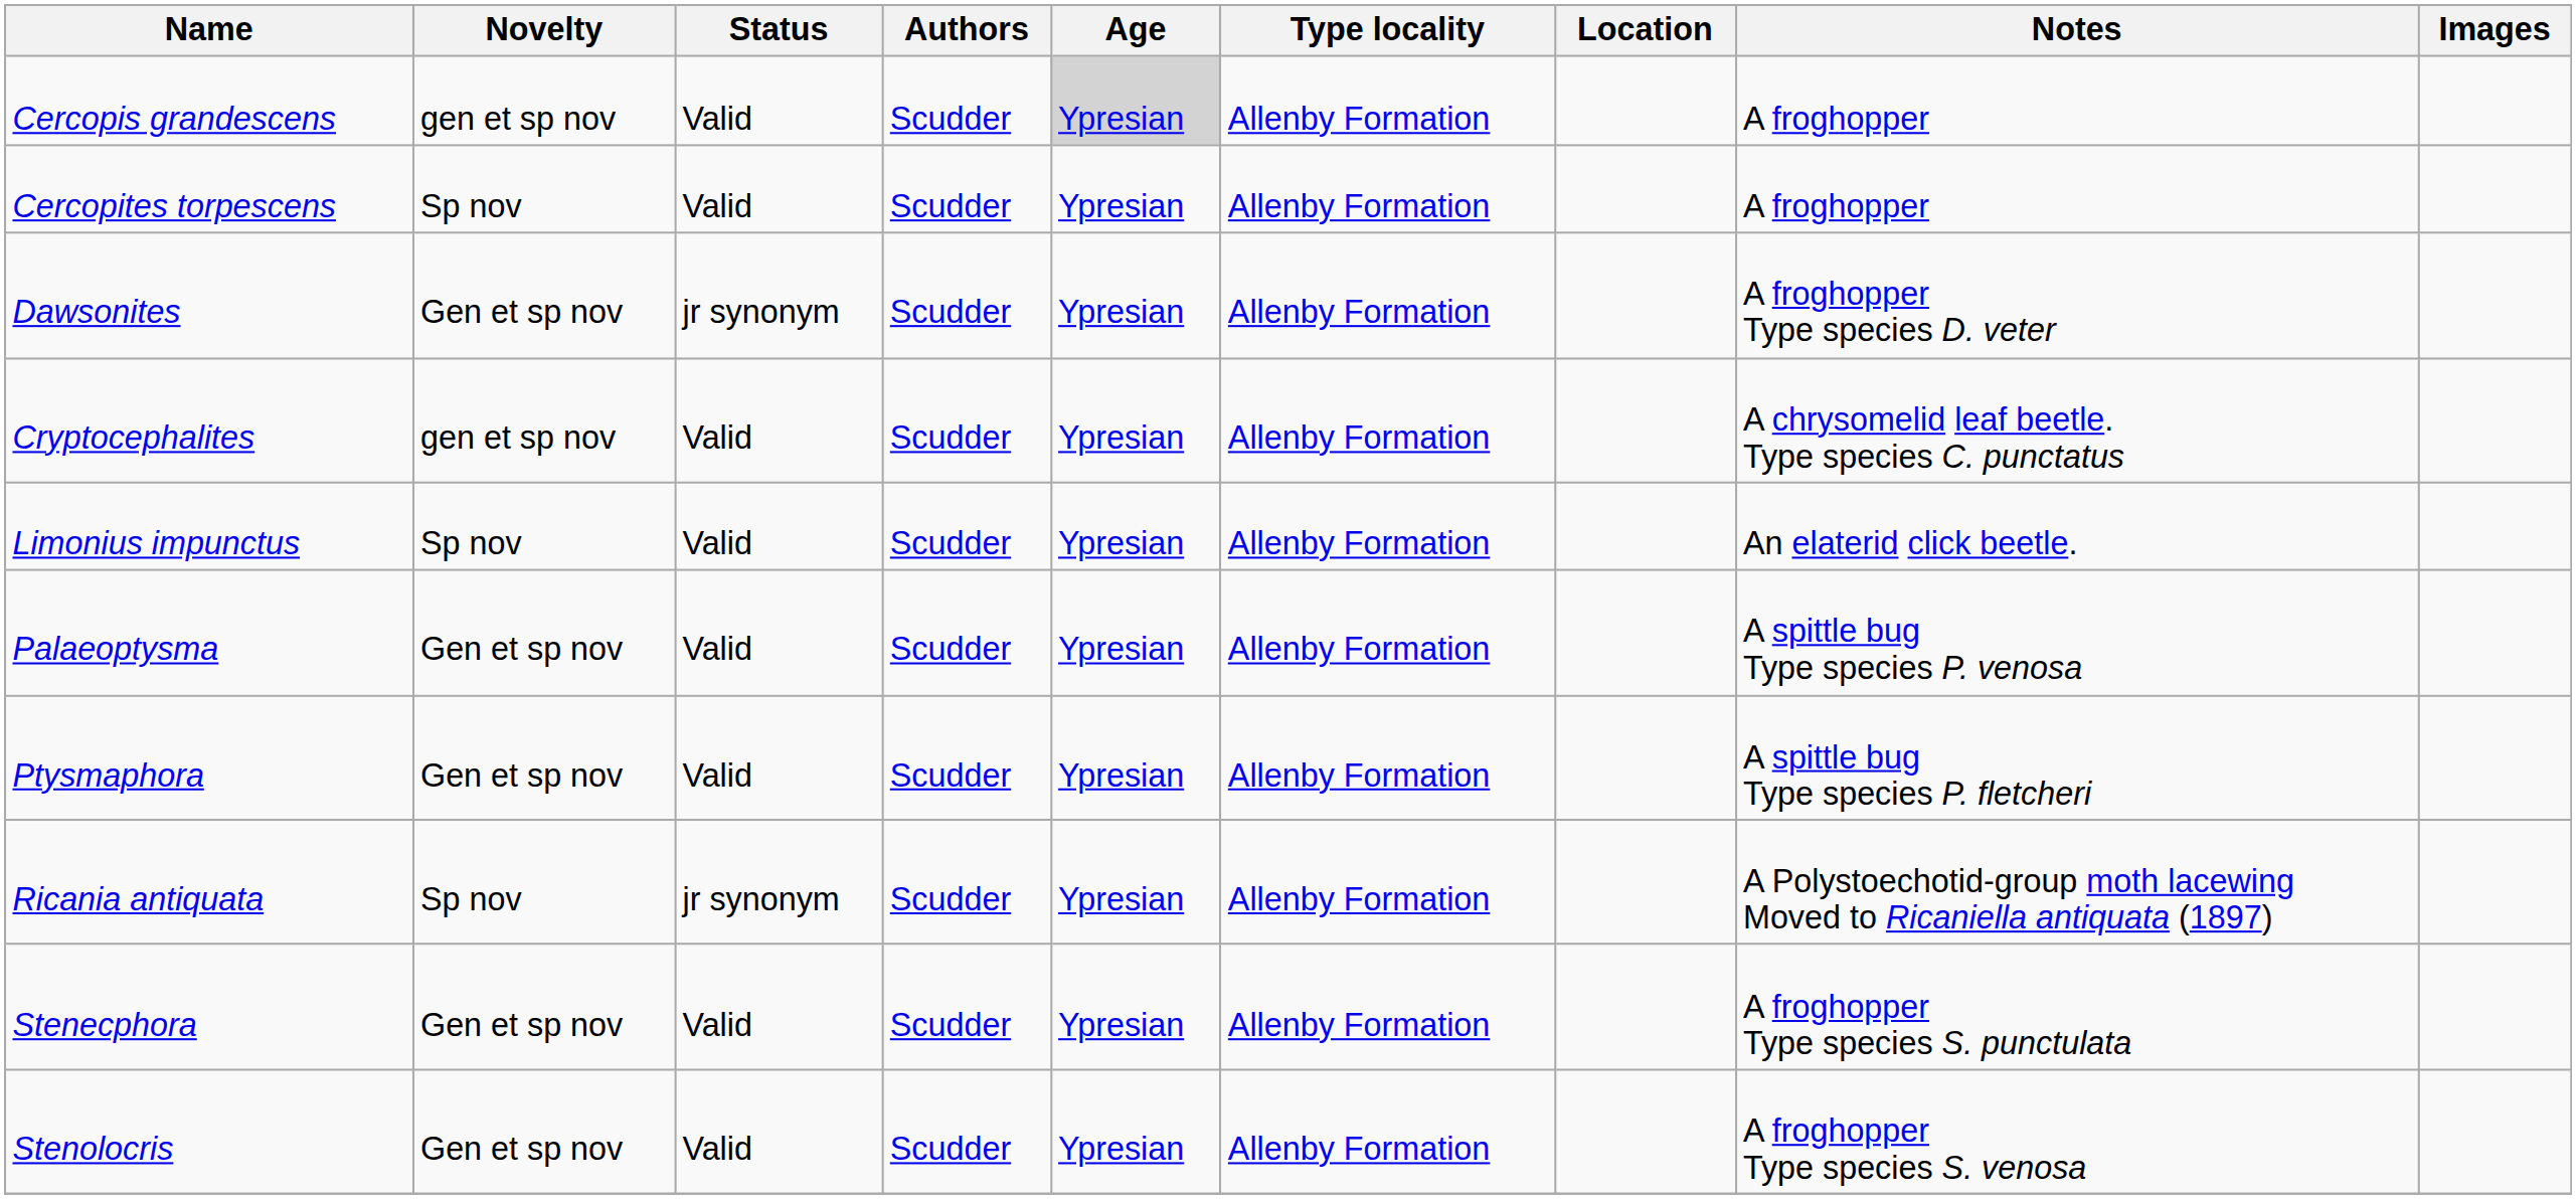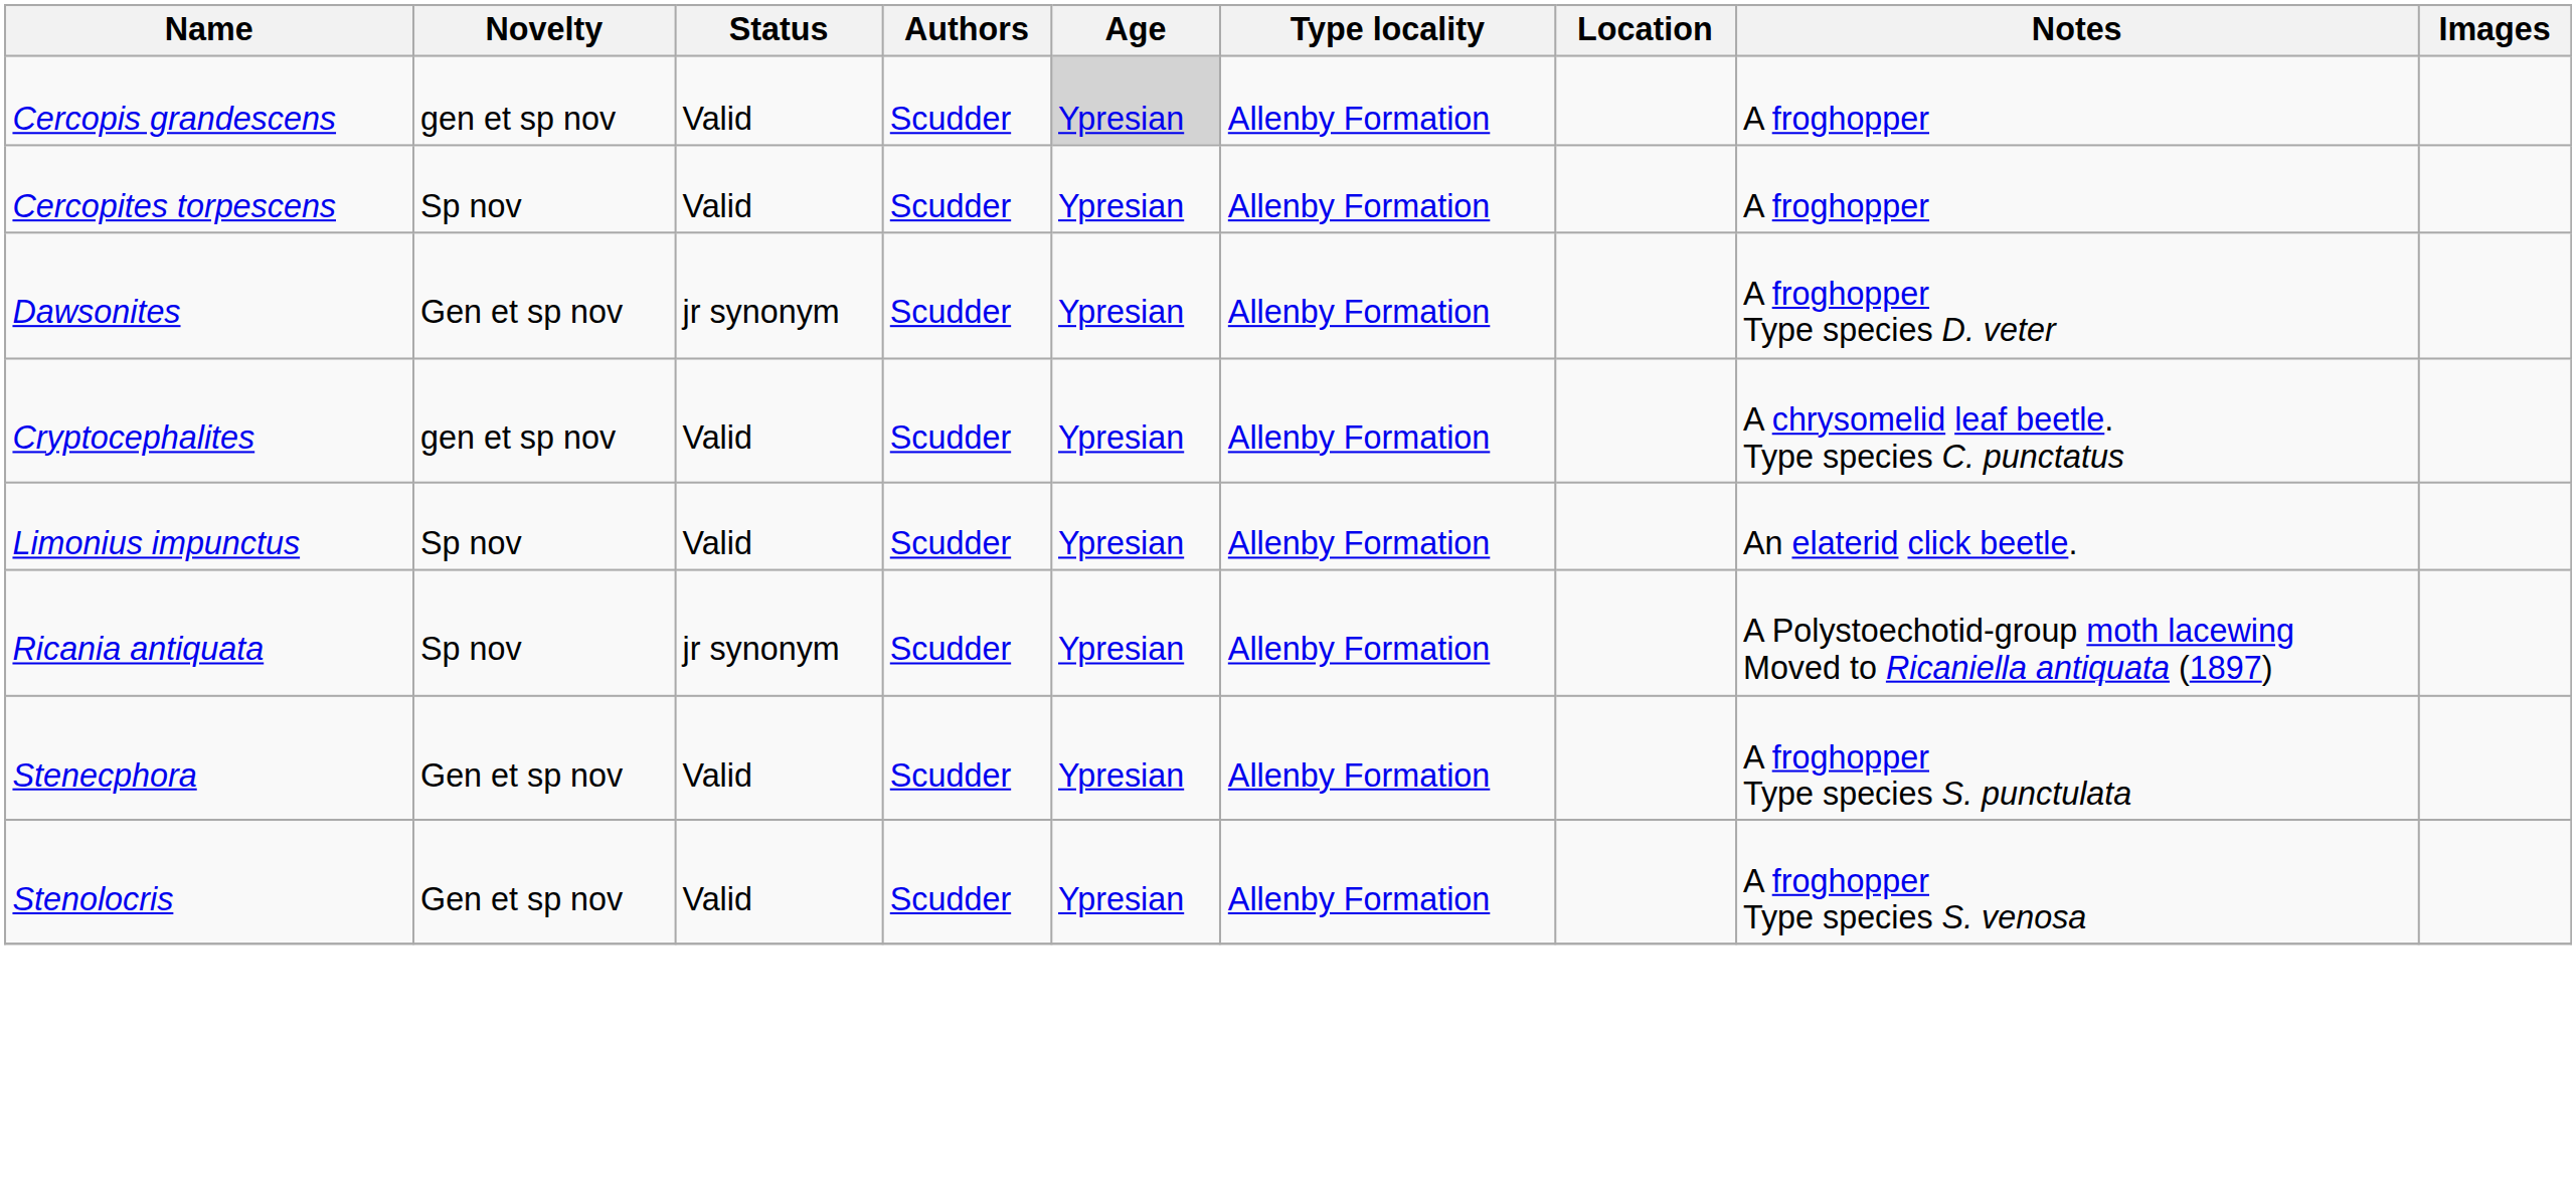- row: Palaeoptysma | Gen et sp nov | Valid | Scudder | Ypresian | Allenby Formation | A spittle bug Type species P. venosa
- row: Ptysmaphora | Gen et sp nov | Valid | Scudder | Ypresian | Allenby Formation | A spittle bug Type species P. fletcheri
